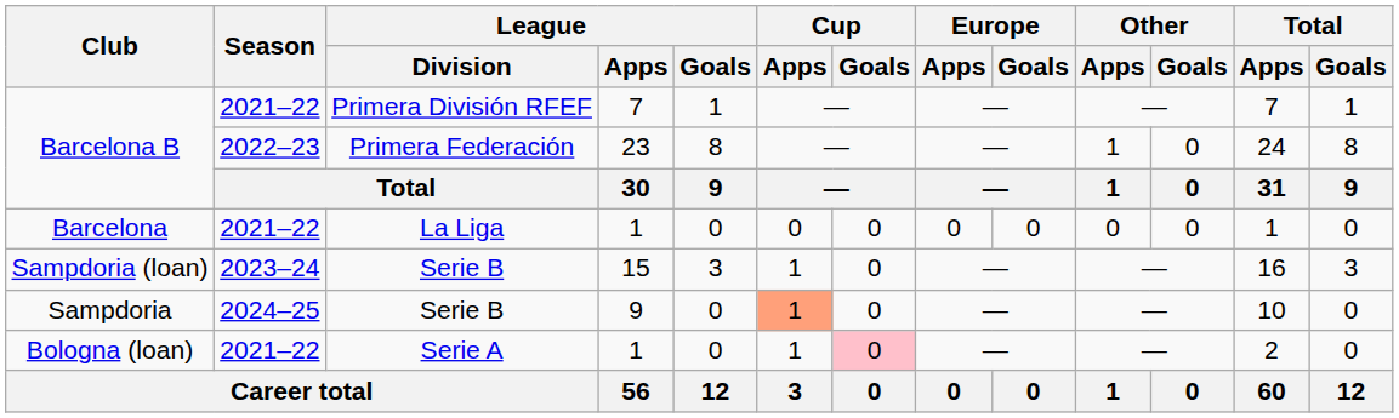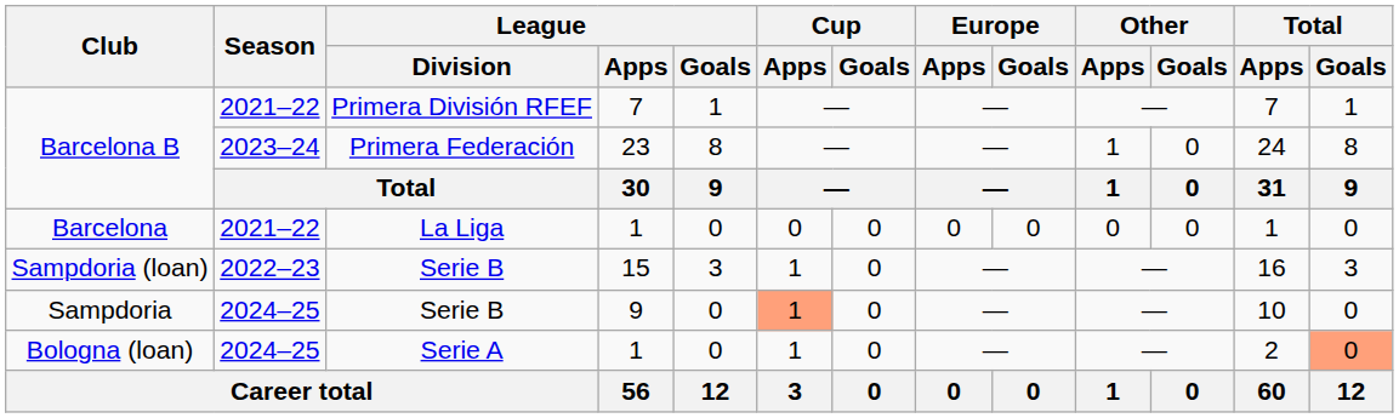Barcelona B / Primera Federación | Season: 2022–23 -> 2023–24
Sampdoria (loan) | Season: 2023–24 -> 2022–23
Bologna (loan) | Season: 2021–22 -> 2024–25
Bologna (loan) | Cup / Goals: pink background -> no background
Bologna (loan) | Total / Goals: no background -> lightsalmon background
